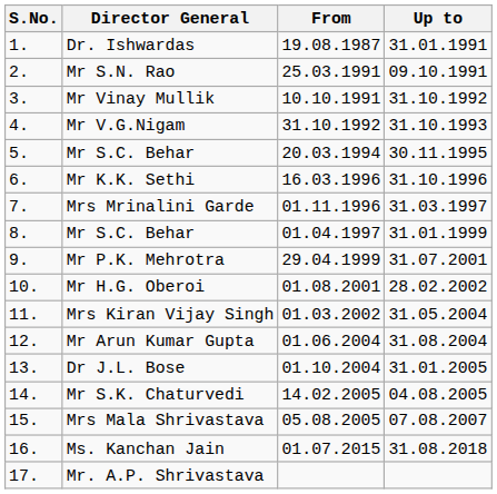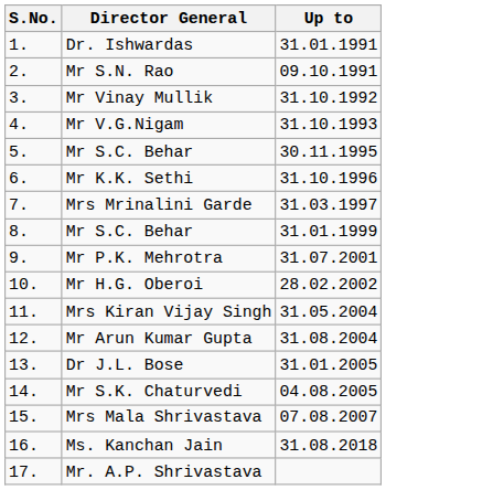- column: From | 19.08.1987 | 25.03.1991 | 10.10.1991 | 31.10.1992 | 20.03.1994 | 16.03.1996 | 01.11.1996 | 01.04.1997 | 29.04.1999 | 01.08.2001 | 01.03.2002 | 01.06.2004 | 01.10.2004 | 14.02.2005 | 05.08.2005 | 01.07.2015
